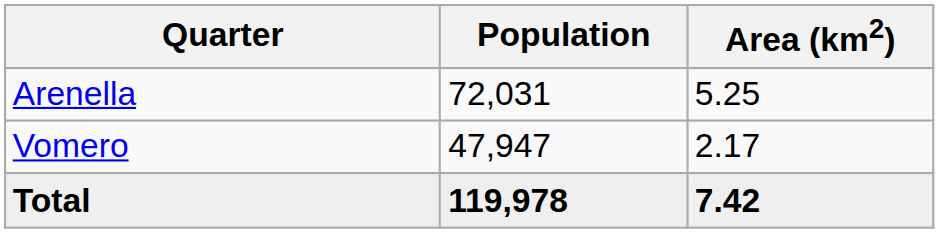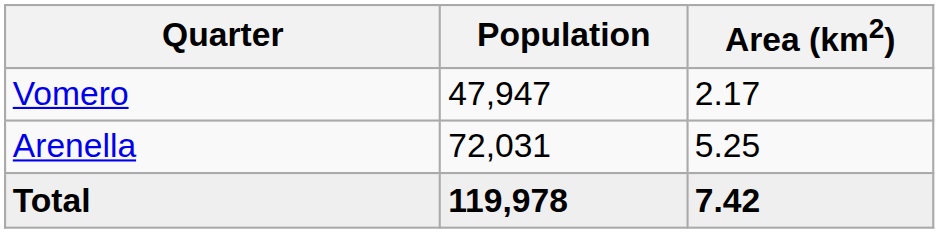rows swapped: Arenella <-> Vomero
